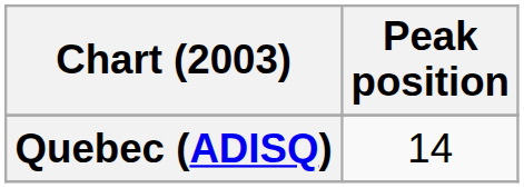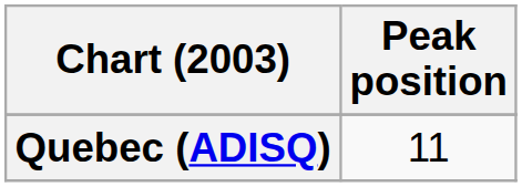Quebec (ADISQ) | Peak position: 14 -> 11
